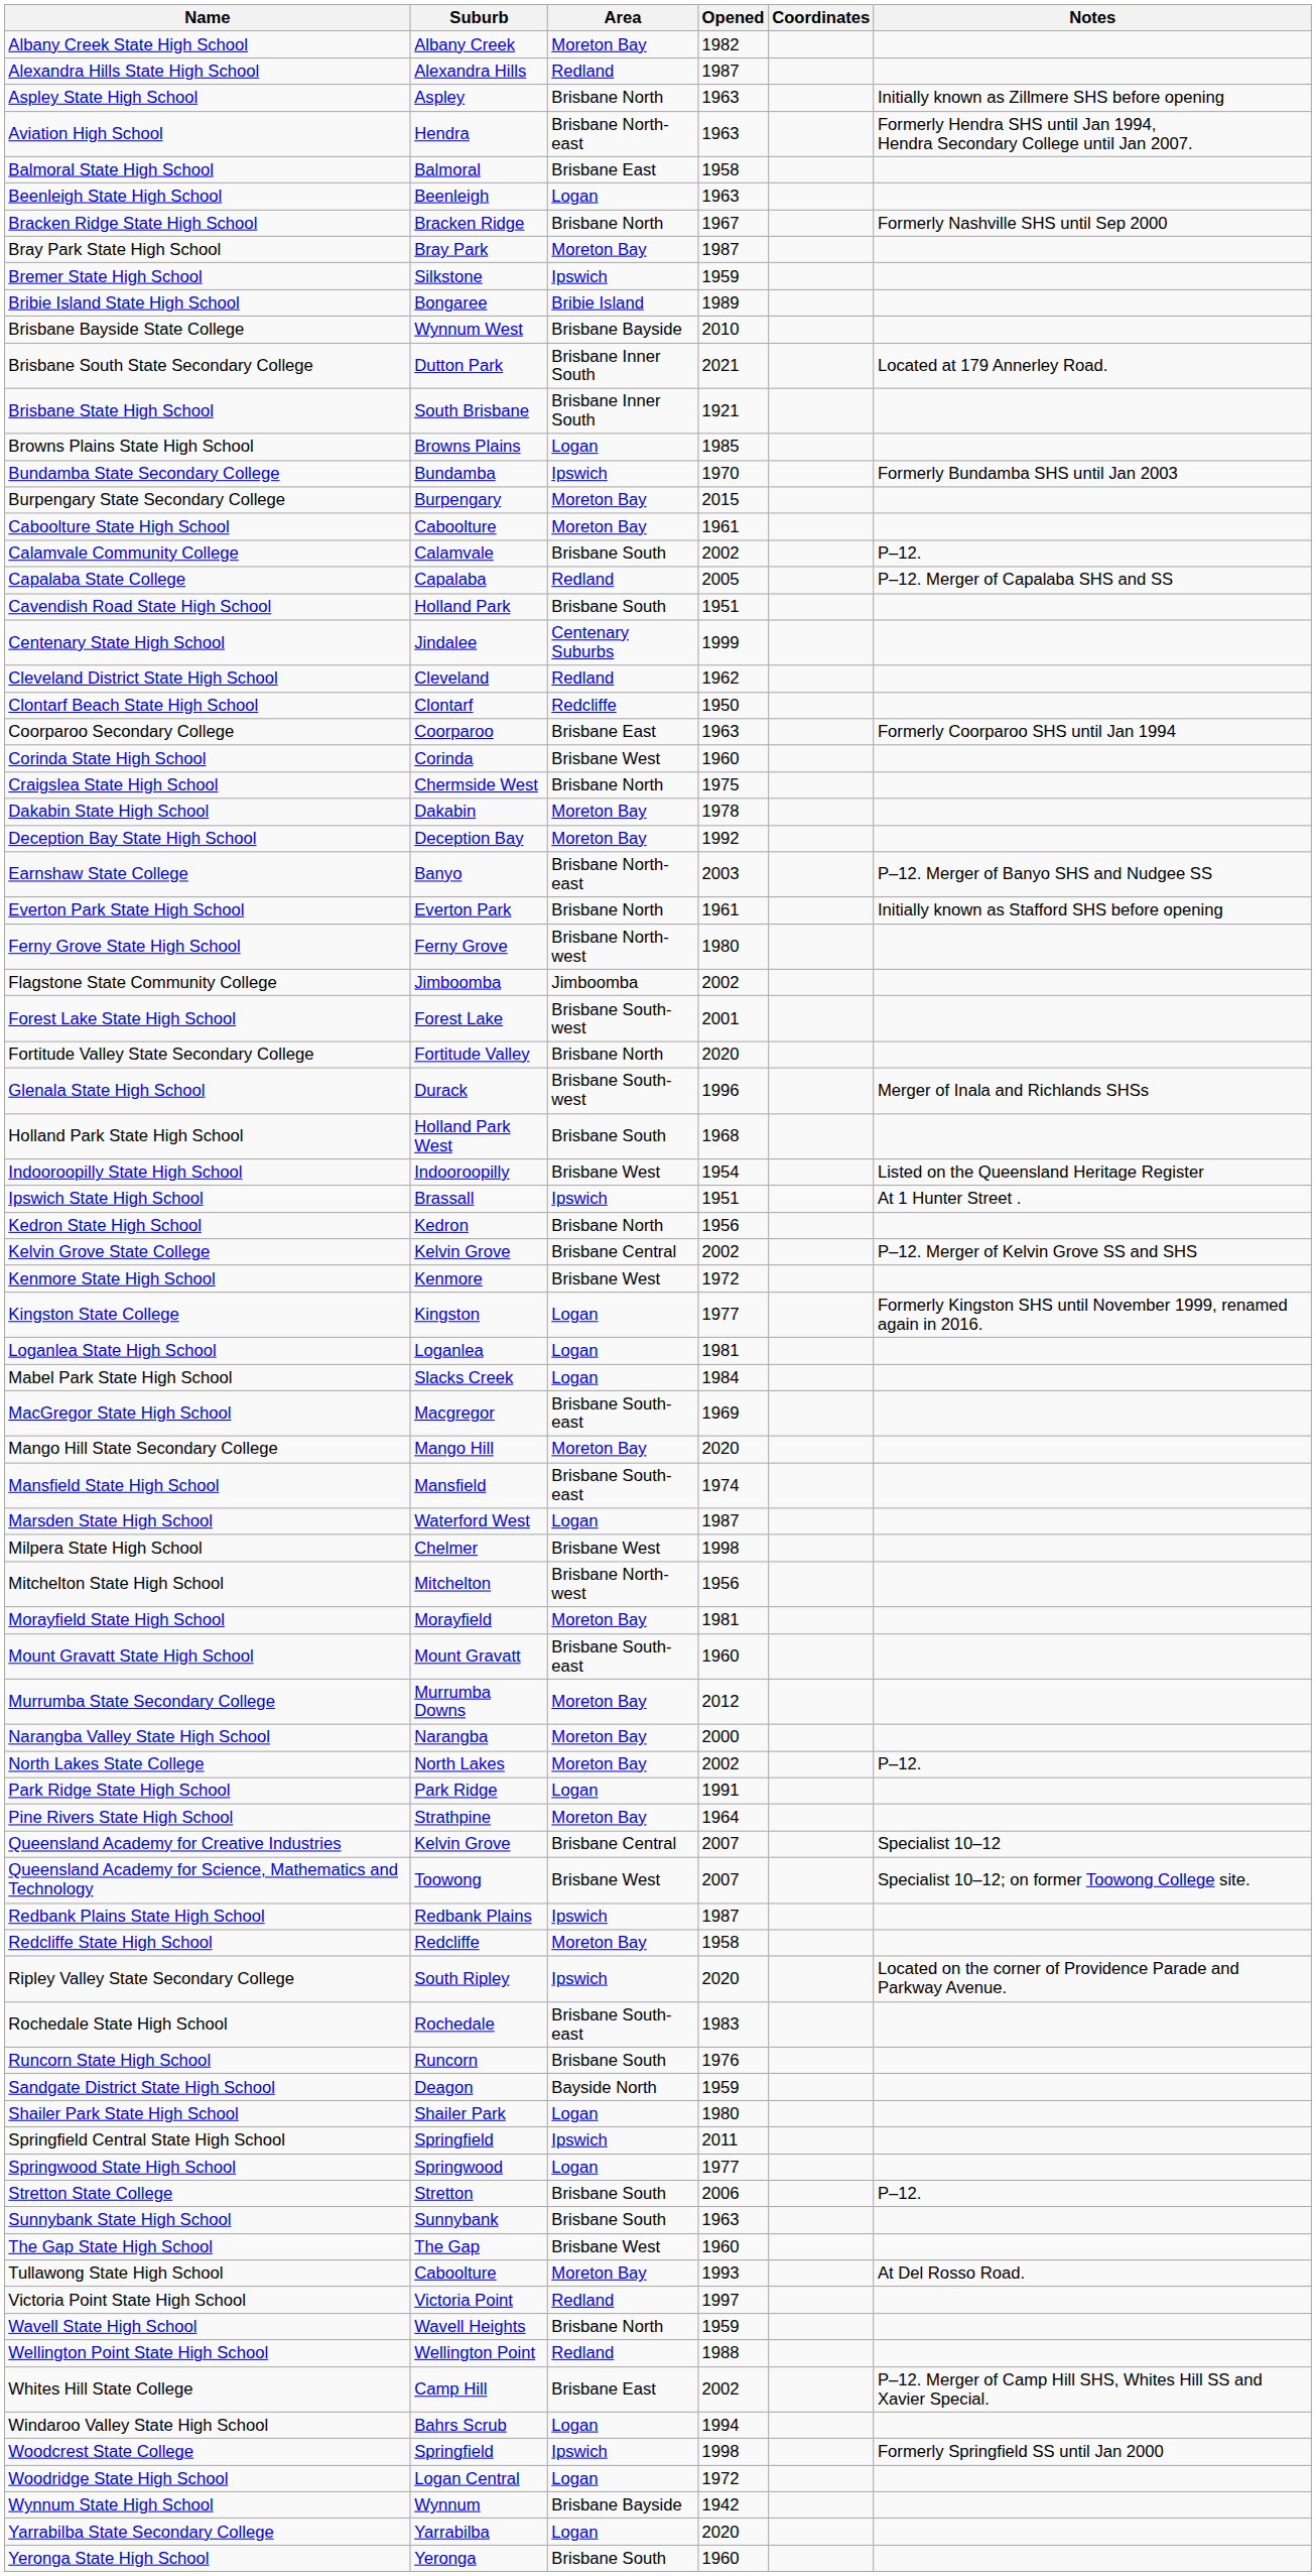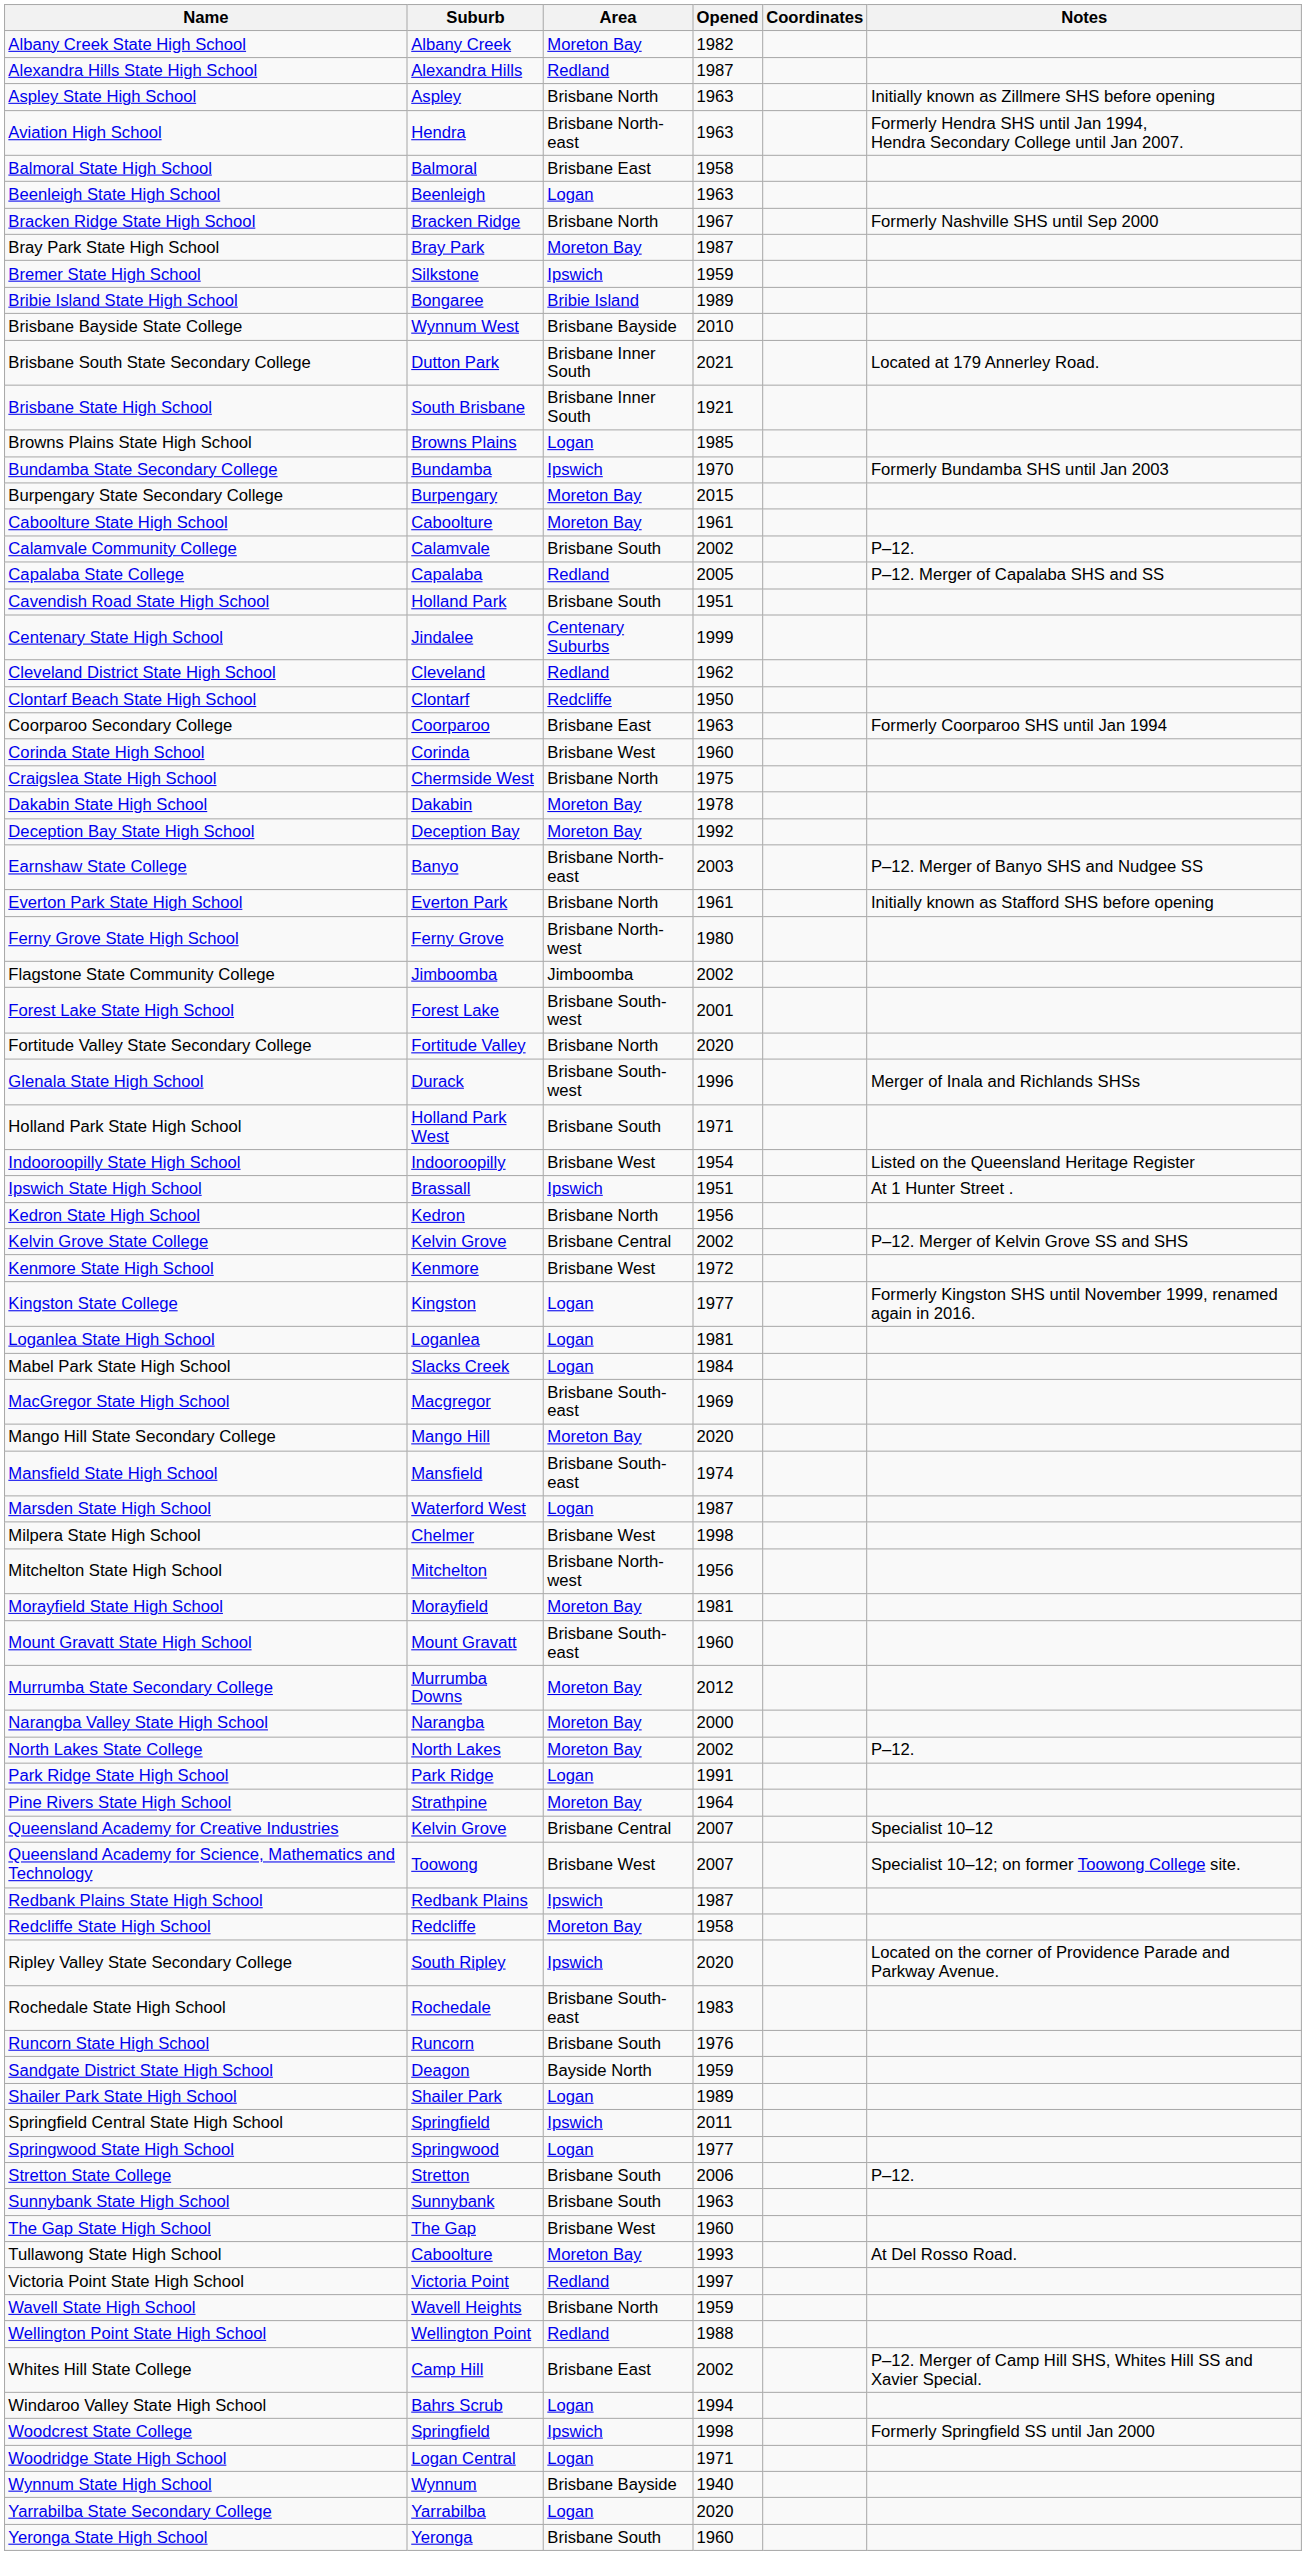Holland Park State High School | Opened: 1968 -> 1971
Shailer Park State High School | Opened: 1980 -> 1989
Woodridge State High School | Opened: 1972 -> 1971
Wynnum State High School | Opened: 1942 -> 1940
